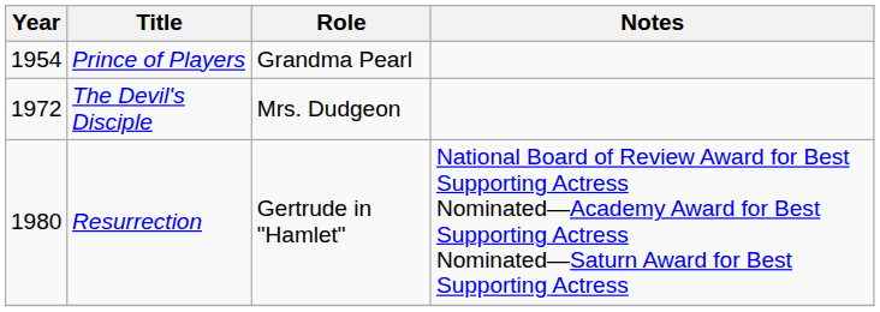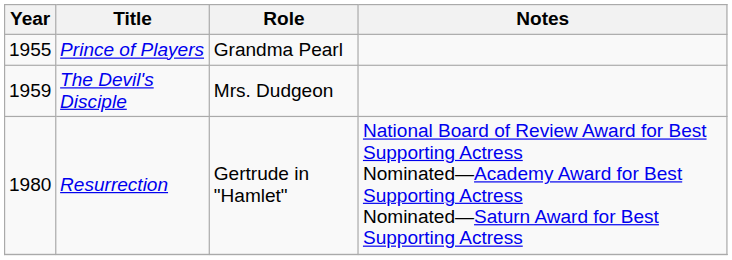Prince of Players | Year: 1954 -> 1955
The Devil's Disciple | Year: 1972 -> 1959
